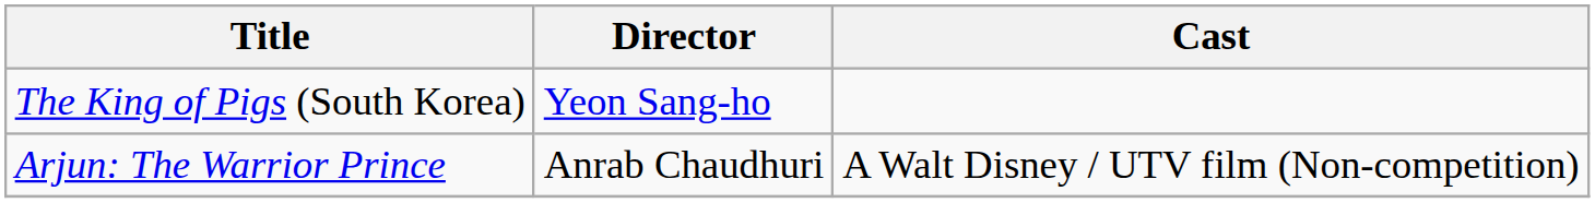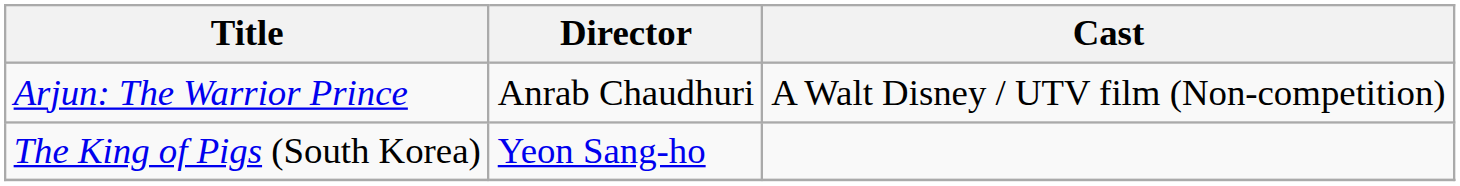rows swapped: Arjun: The Warrior Prince <-> The King of Pigs (South Korea)
